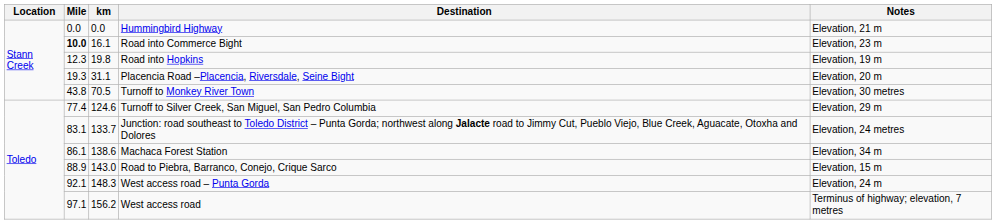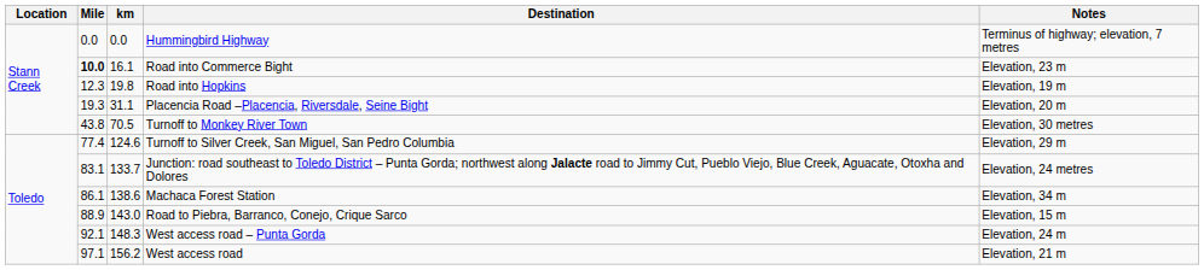Hummingbird Highway | Notes: Elevation, 21 m -> Terminus of highway; elevation, 7 metres
West access road | Notes: Terminus of highway; elevation, 7 metres -> Elevation, 21 m
